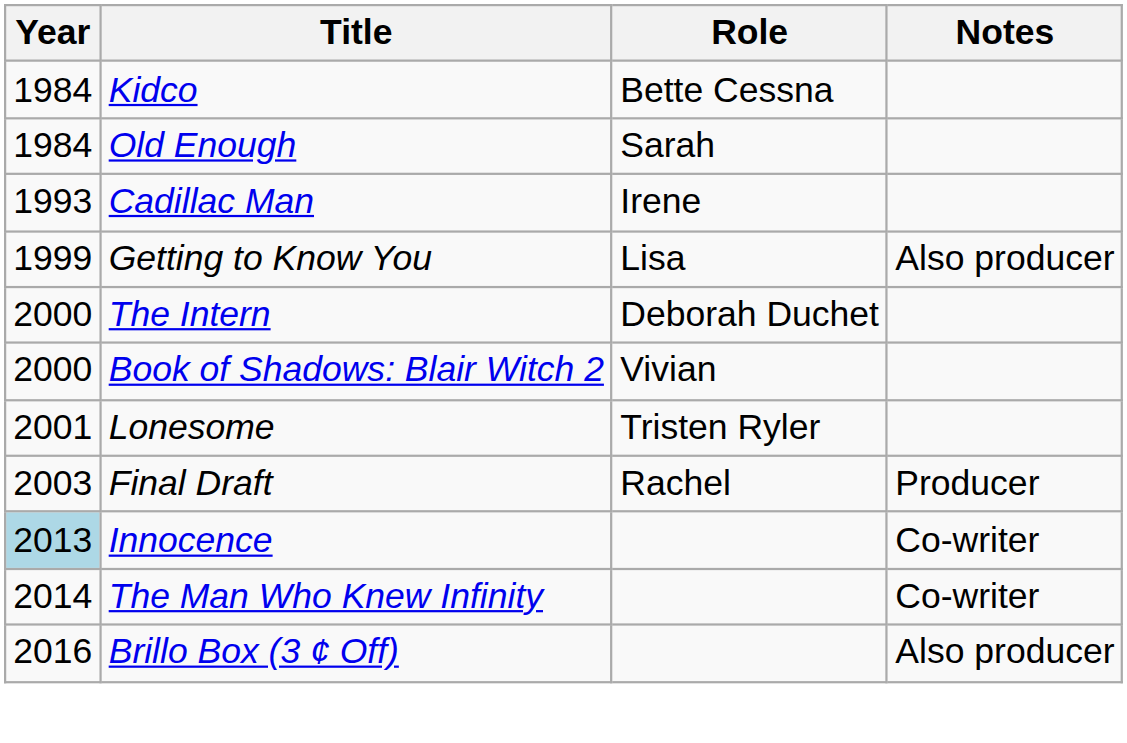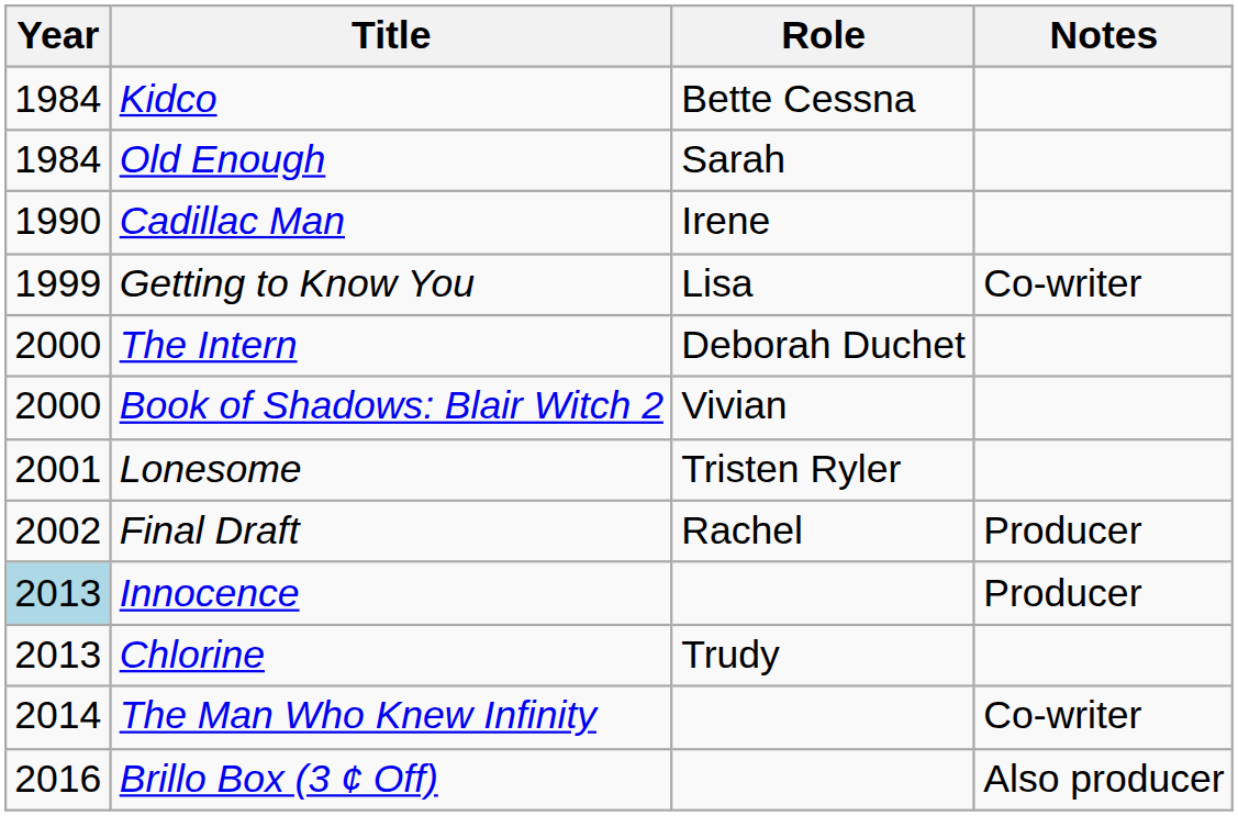Cadillac Man | Year: 1993 -> 1990
Getting to Know You | Notes: Also producer -> Co-writer
Final Draft | Year: 2003 -> 2002
Innocence | Notes: Co-writer -> Producer
+ row: 2013 | Chlorine | Trudy
